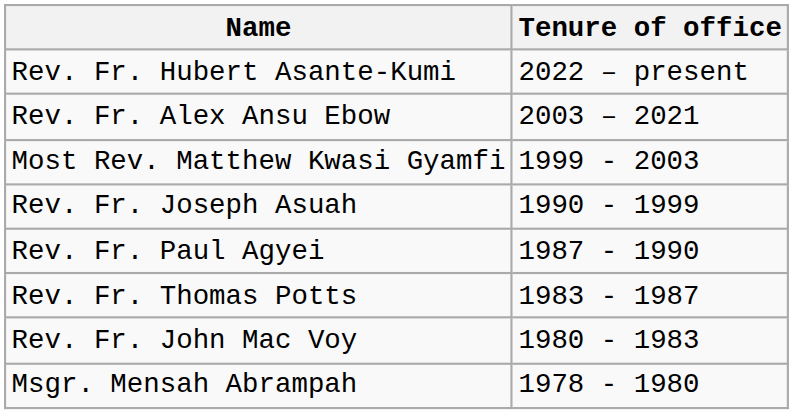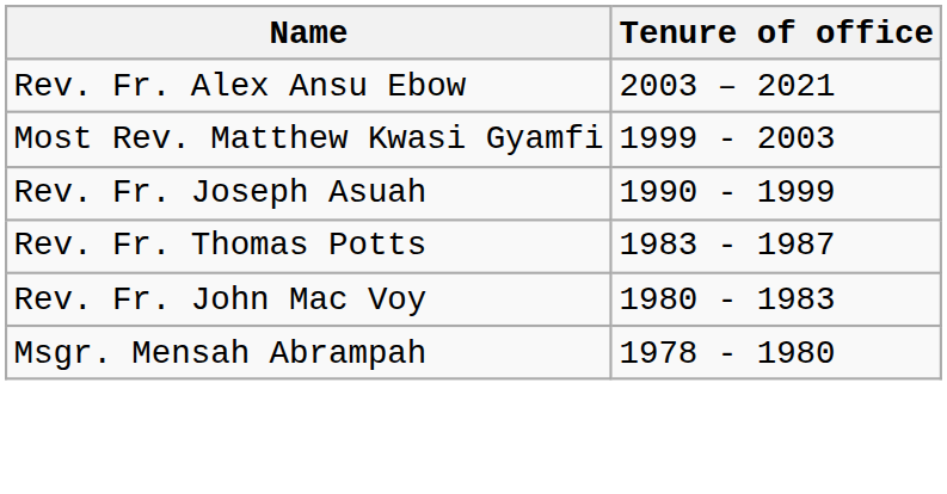- row: Rev. Fr. Hubert Asante-Kumi | 2022 – present
- row: Rev. Fr. Paul Agyei | 1987 - 1990
